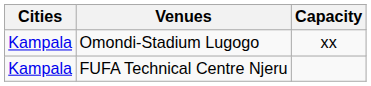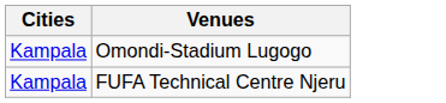- column: Capacity | xx
